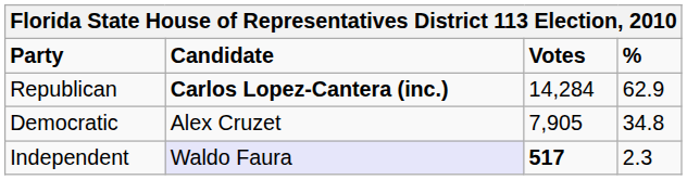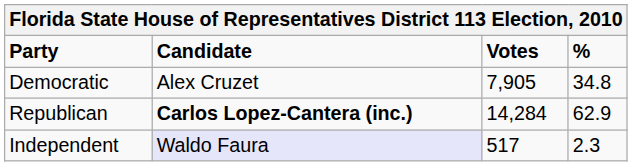rows swapped: Republican <-> Democratic
Independent | Votes: bold -> normal
